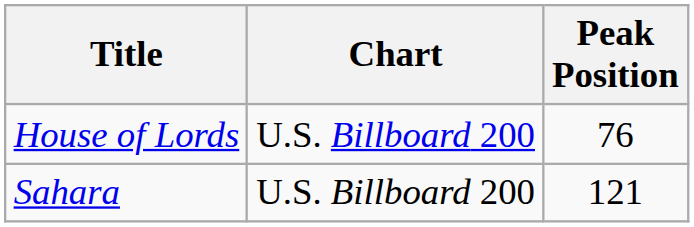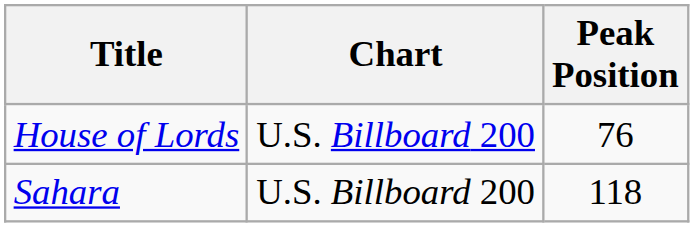Sahara | Peak Position: 121 -> 118
